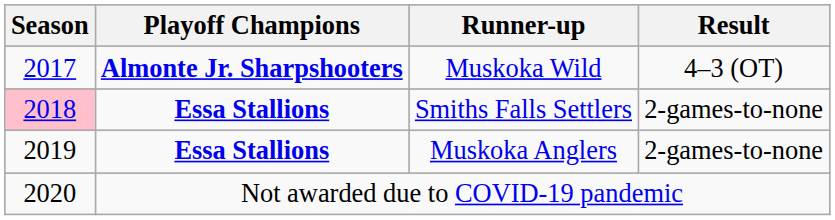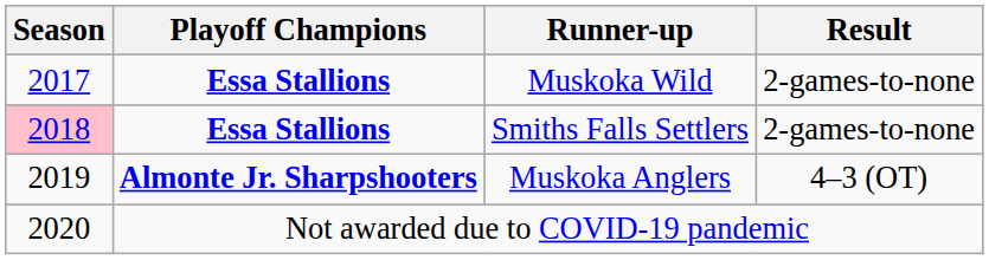Muskoka Wild | Playoff Champions: Almonte Jr. Sharpshooters -> Essa Stallions
Muskoka Wild | Result: 4–3 (OT) -> 2-games-to-none
Muskoka Anglers | Playoff Champions: Essa Stallions -> Almonte Jr. Sharpshooters
Muskoka Anglers | Result: 2-games-to-none -> 4–3 (OT)
